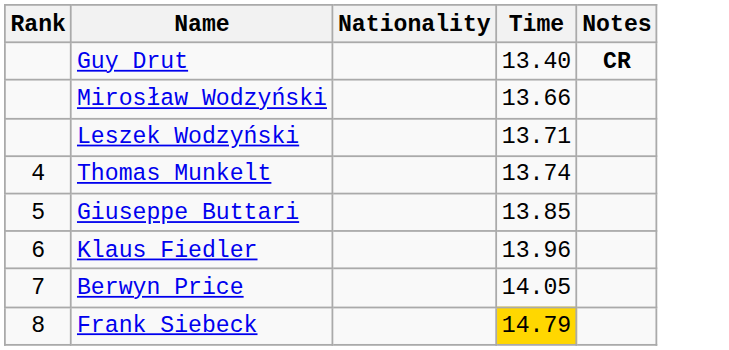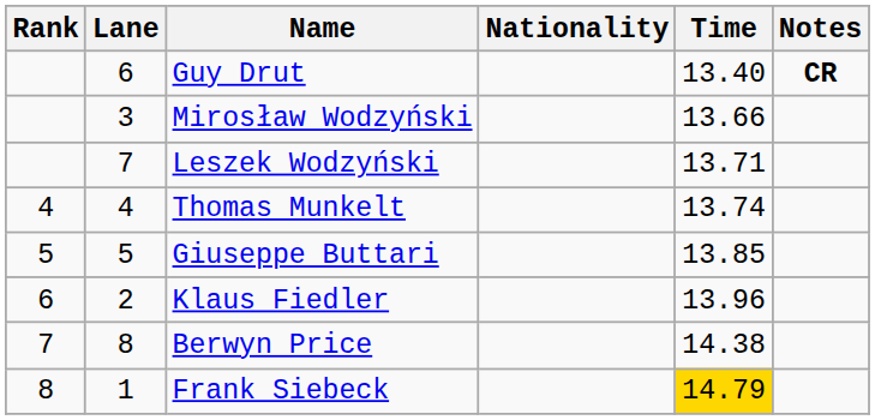+ column: Lane | 6 | 3 | 7 | 4 | 5 | 2 | 8 | 1
Berwyn Price | Time: 14.05 -> 14.38
